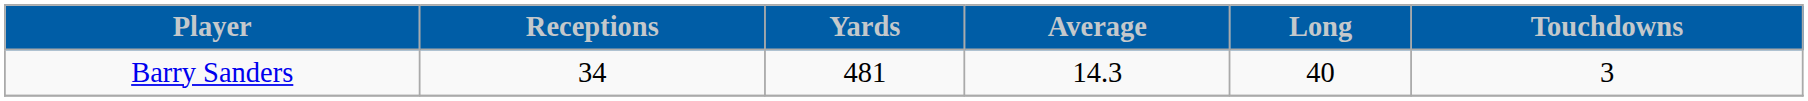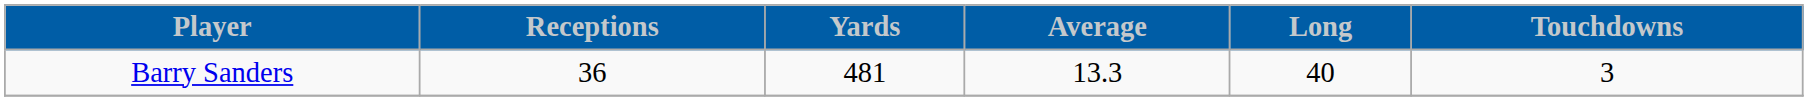Barry Sanders | Receptions: 34 -> 36
Barry Sanders | Average: 14.3 -> 13.3
